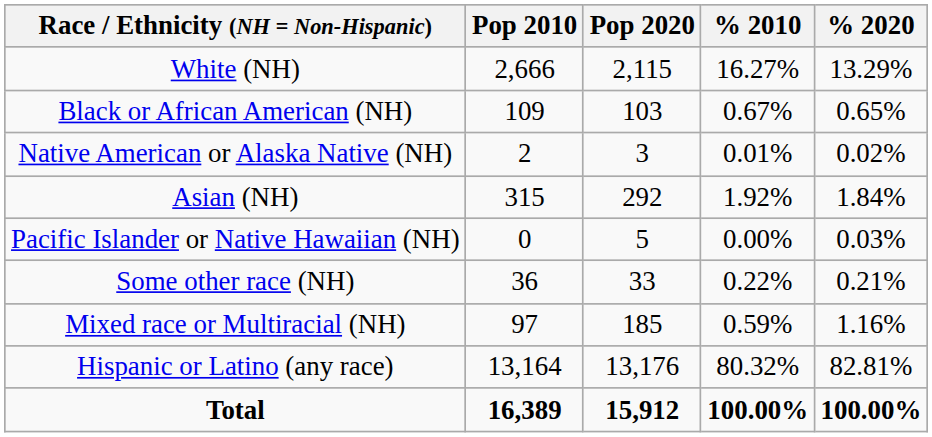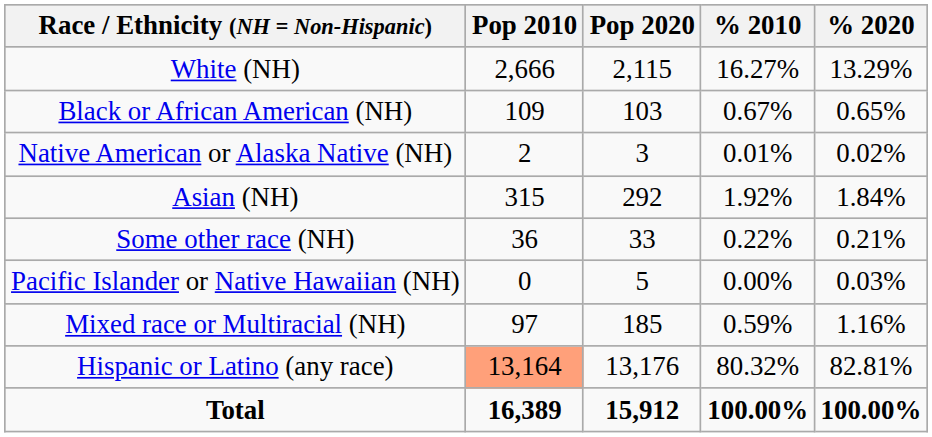rows swapped: Pacific Islander or Native Hawaiian (NH) <-> Some other race (NH)
Hispanic or Latino (any race) | Pop 2010: no background -> lightsalmon background
